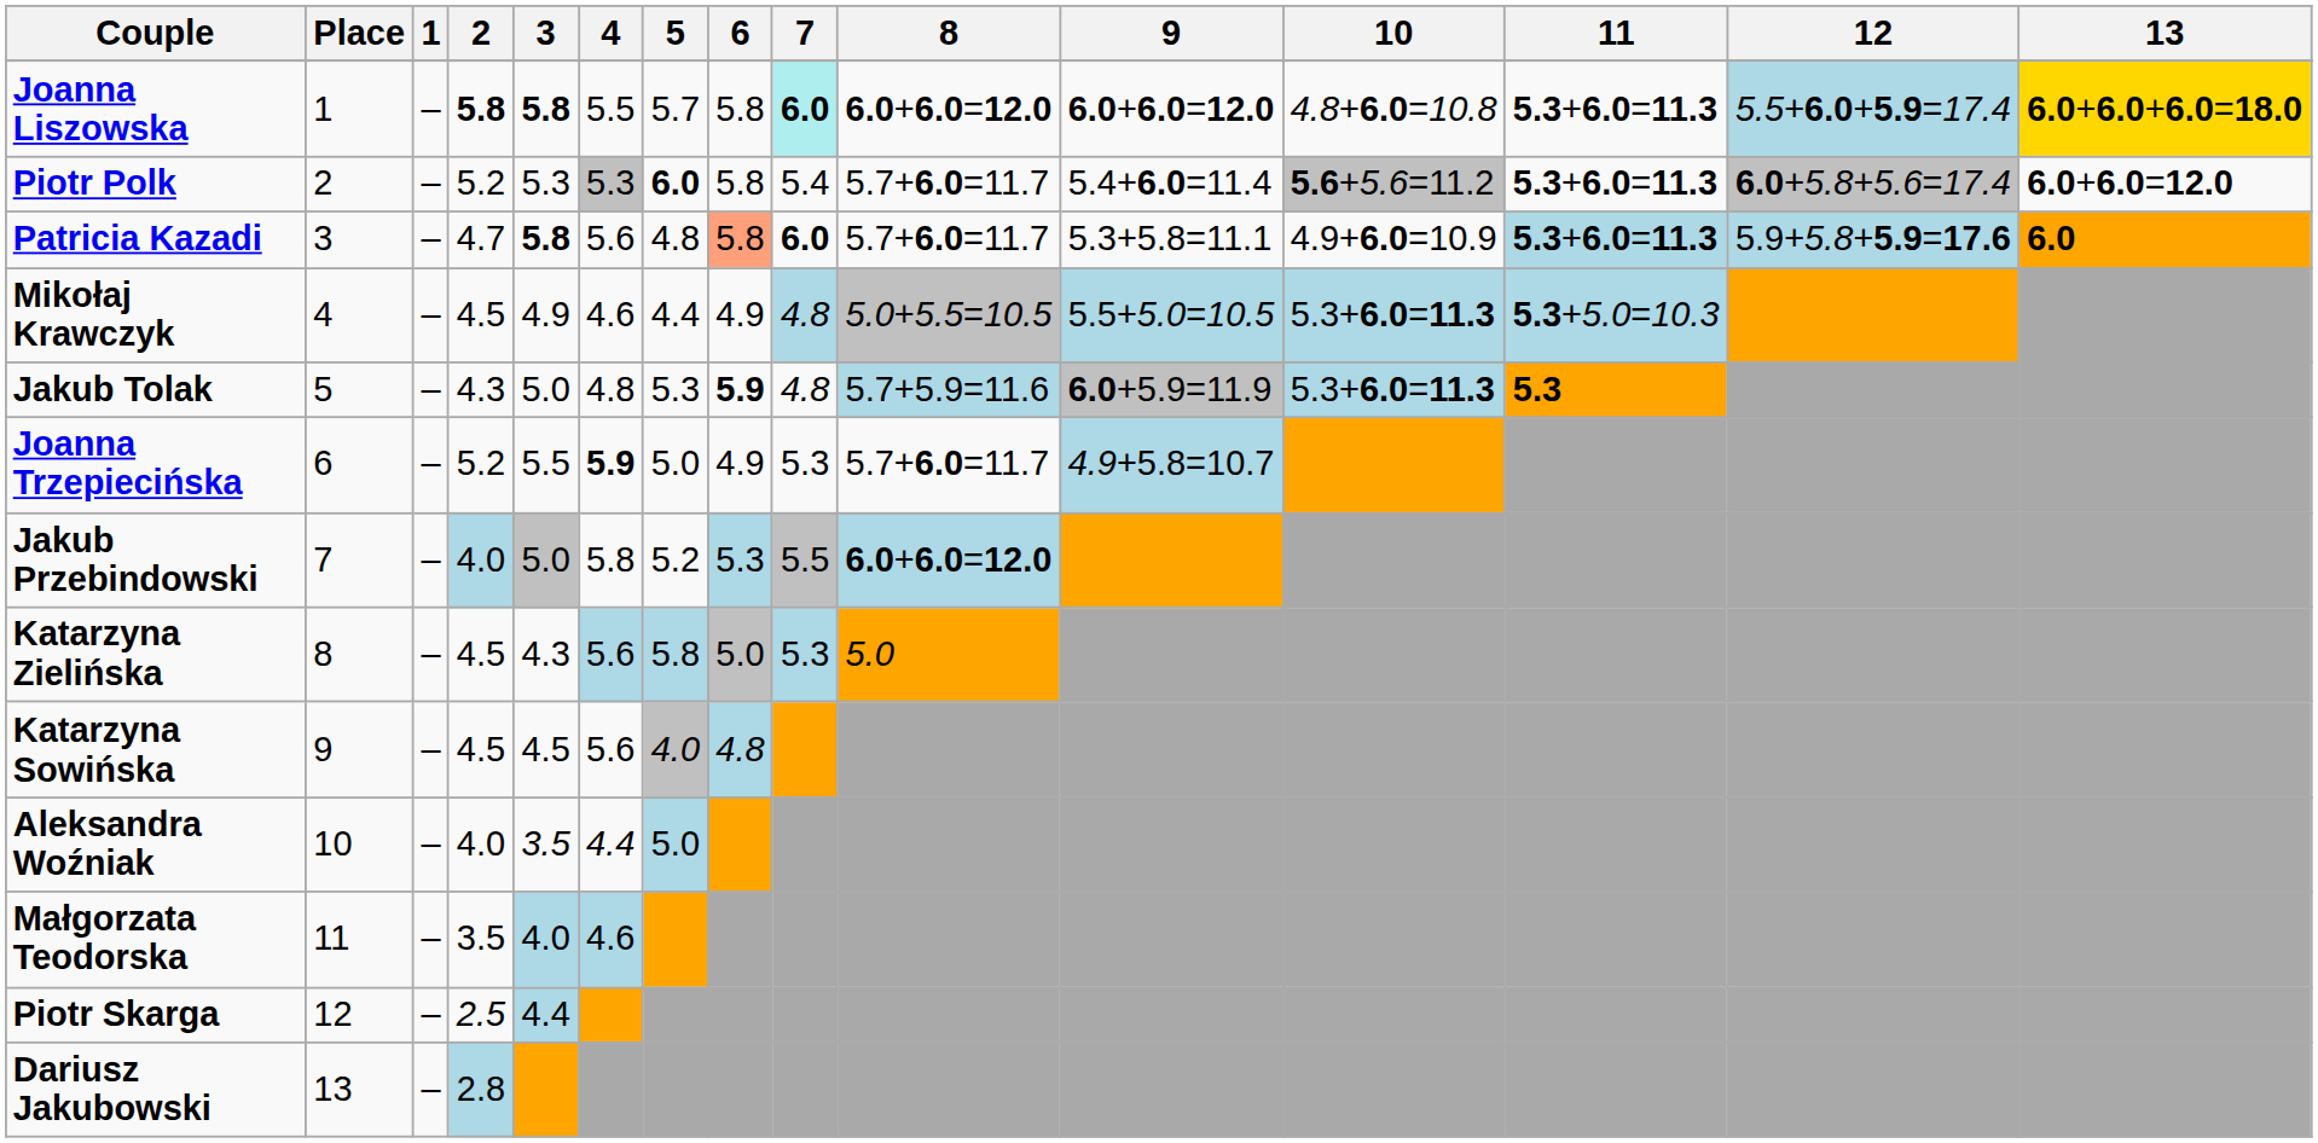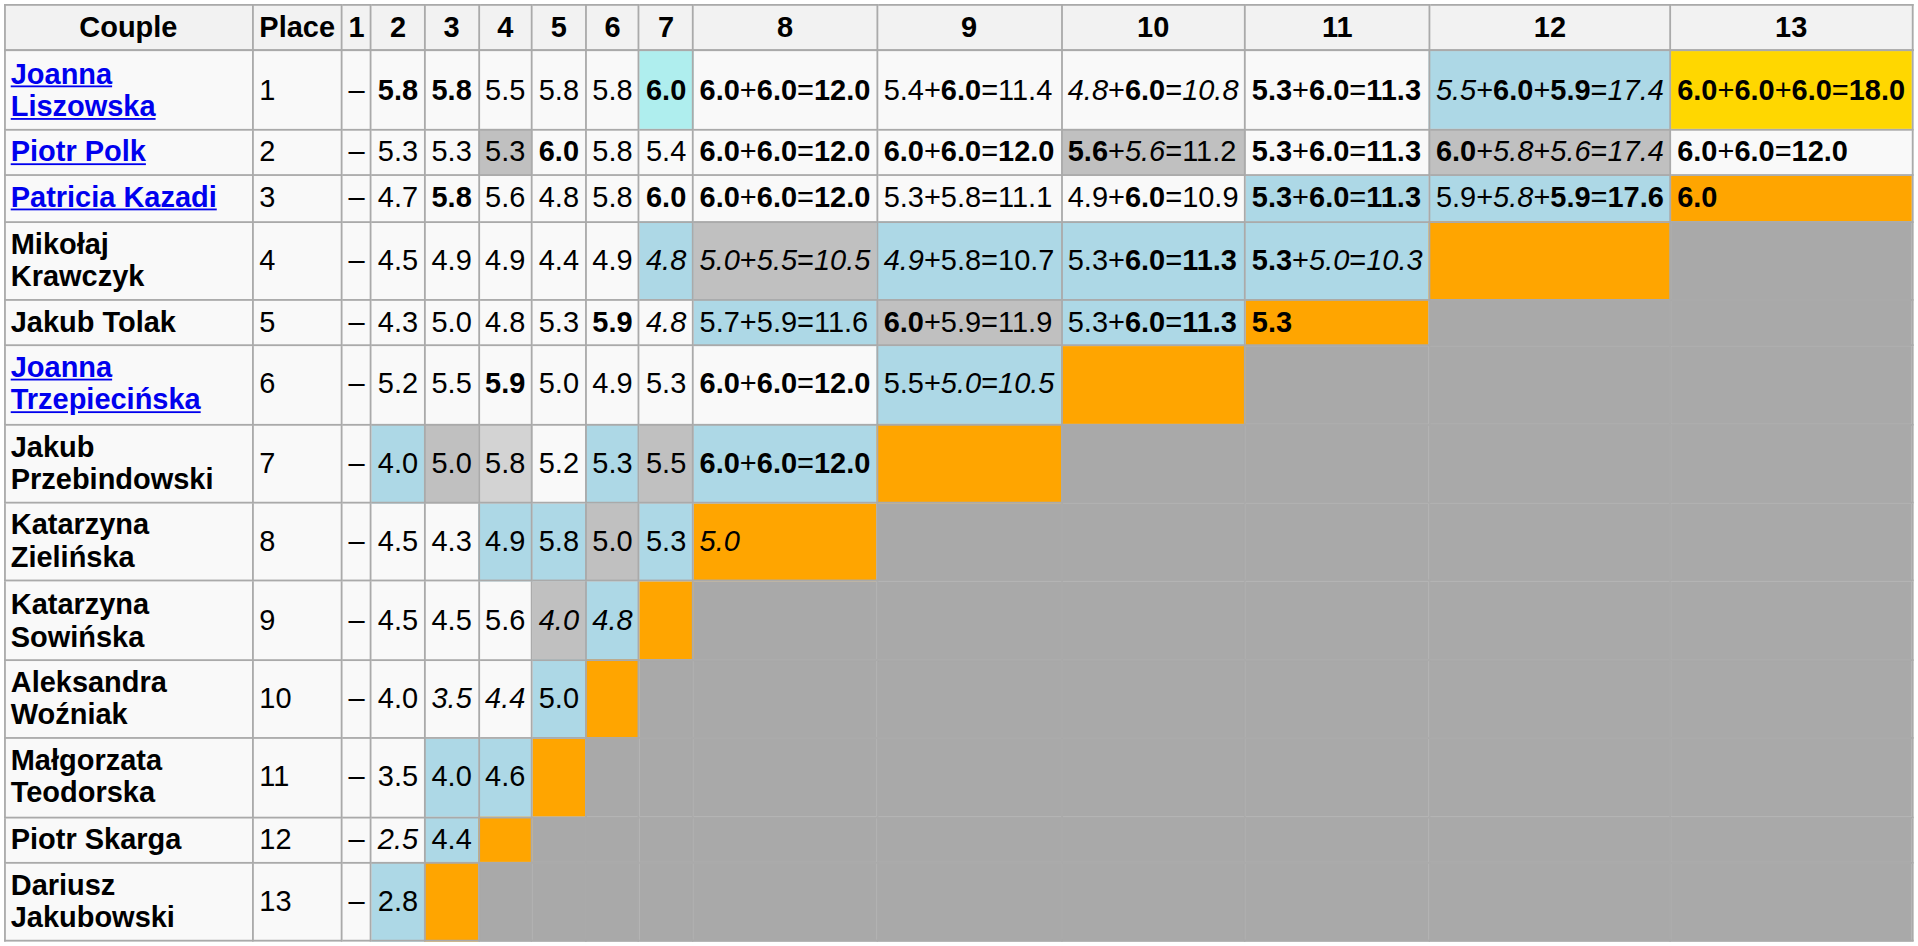Joanna Liszowska | 5: 5.7 -> 5.8
Joanna Liszowska | 9: 6.0+6.0=12.0 -> 5.4+6.0=11.4
Piotr Polk | 2: 5.2 -> 5.3
Piotr Polk | 8: 5.7+6.0=11.7 -> 6.0+6.0=12.0
Piotr Polk | 9: 5.4+6.0=11.4 -> 6.0+6.0=12.0
Patricia Kazadi | 6: lightsalmon background -> no background
Patricia Kazadi | 8: 5.7+6.0=11.7 -> 6.0+6.0=12.0
Mikołaj Krawczyk | 4: 4.6 -> 4.9
Mikołaj Krawczyk | 9: 5.5+5.0=10.5 -> 4.9+5.8=10.7
Joanna Trzepiecińska | 8: 5.7+6.0=11.7 -> 6.0+6.0=12.0
Joanna Trzepiecińska | 9: 4.9+5.8=10.7 -> 5.5+5.0=10.5
Jakub Przebindowski | 4: no background -> lightgrey background
Katarzyna Zielińska | 4: 5.6 -> 4.9
